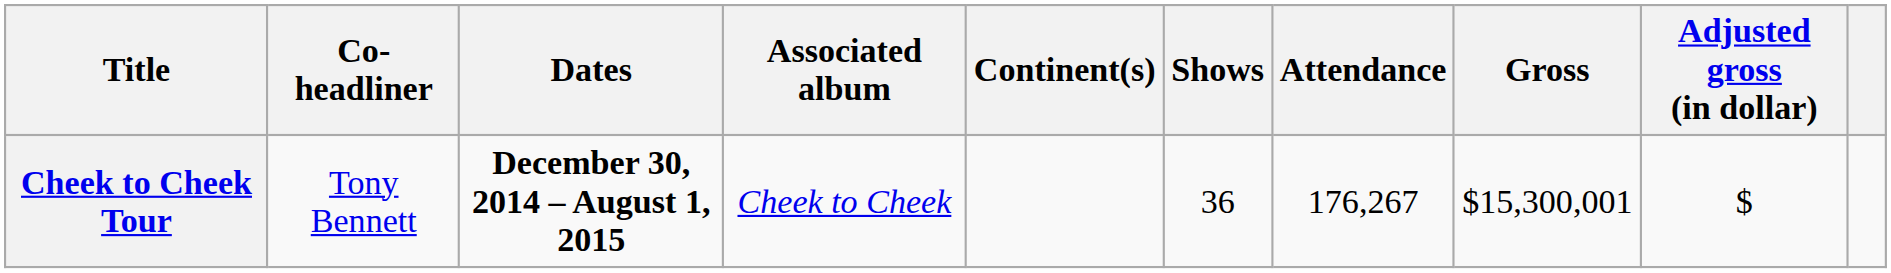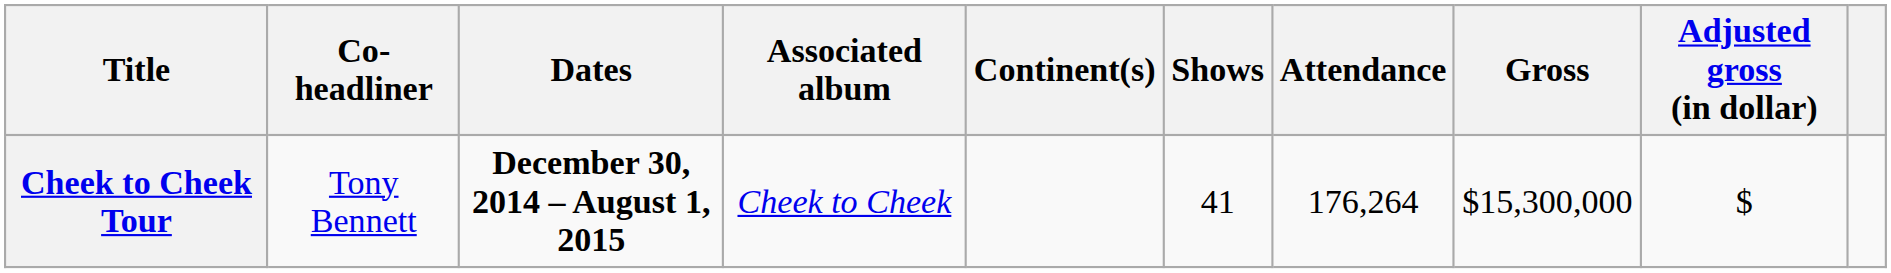Cheek to Cheek Tour | Shows: 36 -> 41
Cheek to Cheek Tour | Attendance: 176,267 -> 176,264
Cheek to Cheek Tour | Gross: $15,300,001 -> $15,300,000
